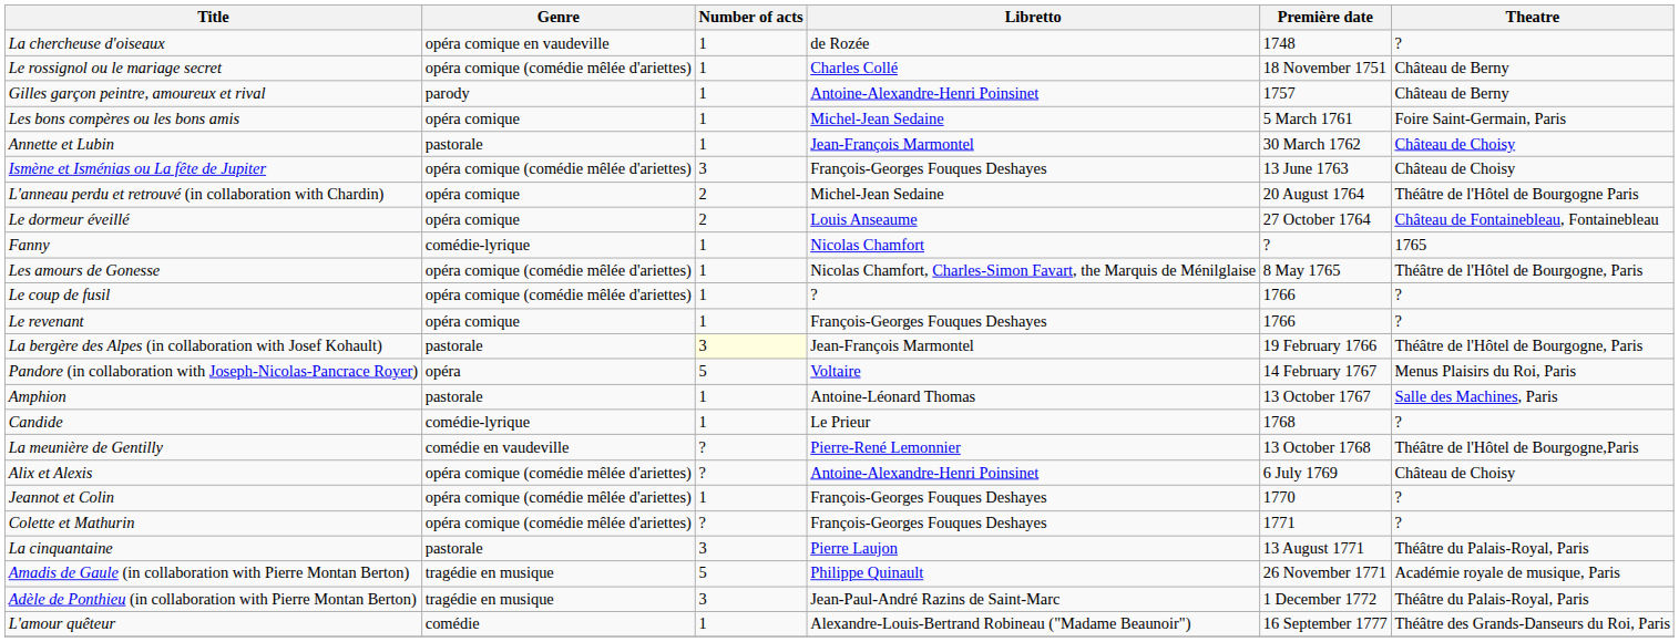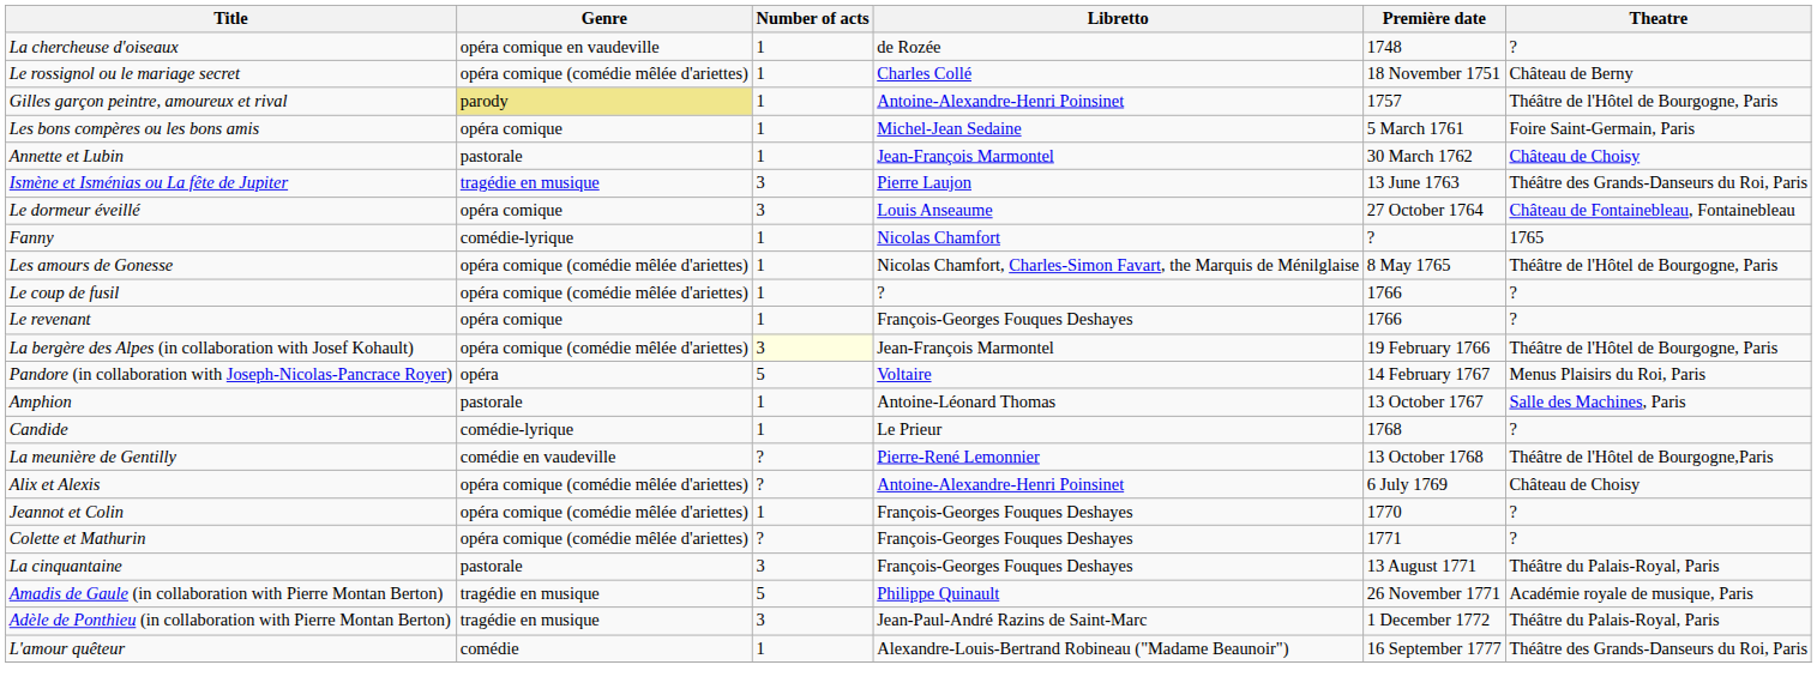Gilles garçon peintre, amoureux et rival | Genre: no background -> khaki background
Gilles garçon peintre, amoureux et rival | Theatre: Château de Berny -> Théâtre de l'Hôtel de Bourgogne, Paris
Ismène et Isménias ou La fête de Jupiter | Genre: opéra comique (comédie mêlée d'ariettes) -> tragédie en musique
Ismène et Isménias ou La fête de Jupiter | Libretto: François-Georges Fouques Deshayes -> Pierre Laujon
Ismène et Isménias ou La fête de Jupiter | Theatre: Château de Choisy -> Théâtre des Grands-Danseurs du Roi, Paris
- row: L'anneau perdu et retrouvé (in collaboration with Chardin) | opéra comique | 2 | Michel-Jean Sedaine | 20 August 1764 | Théâtre de l'Hôtel de Bourgogne Paris
Le dormeur éveillé | Number of acts: 2 -> 3
La bergère des Alpes (in collaboration with Josef Kohault) | Genre: pastorale -> opéra comique (comédie mêlée d'ariettes)
La cinquantaine | Libretto: Pierre Laujon -> François-Georges Fouques Deshayes
